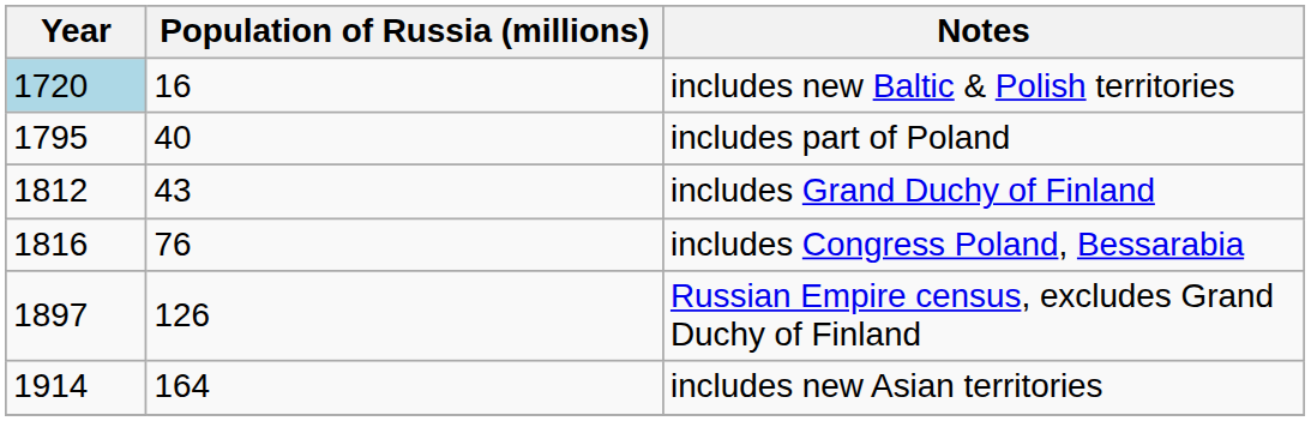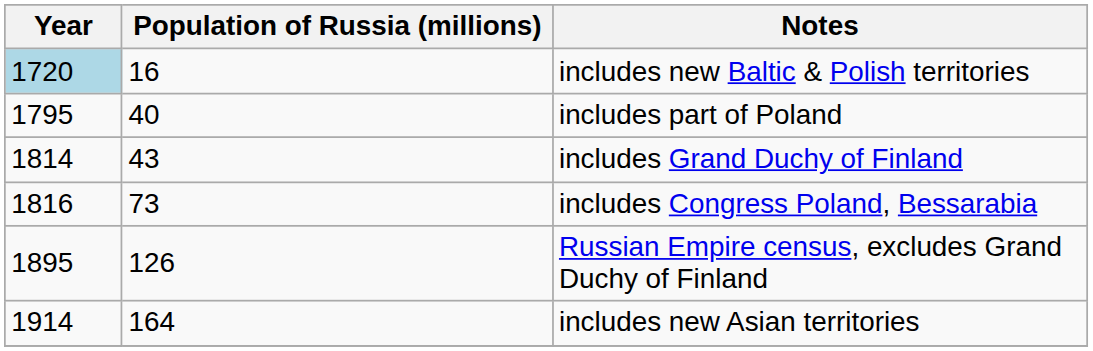includes Grand Duchy of Finland | Year: 1812 -> 1814
includes Congress Poland, Bessarabia | Population of Russia (millions): 76 -> 73
Russian Empire census, excludes Grand Duchy of Finland | Year: 1897 -> 1895
